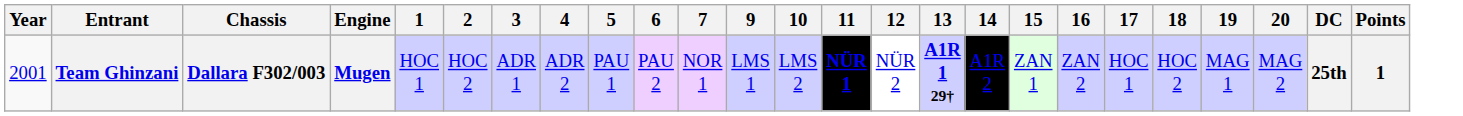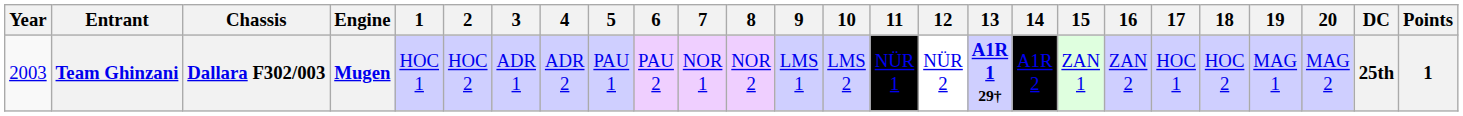+ column: 8 | NOR 2
Team Ghinzani | Year: 2001 -> 2003
Team Ghinzani | 11: bold -> normal
